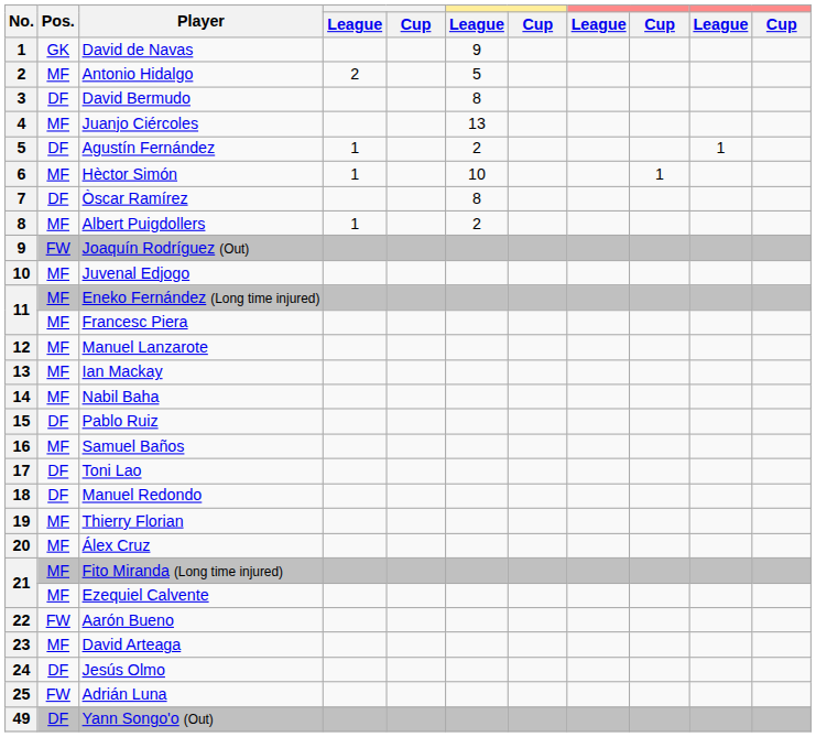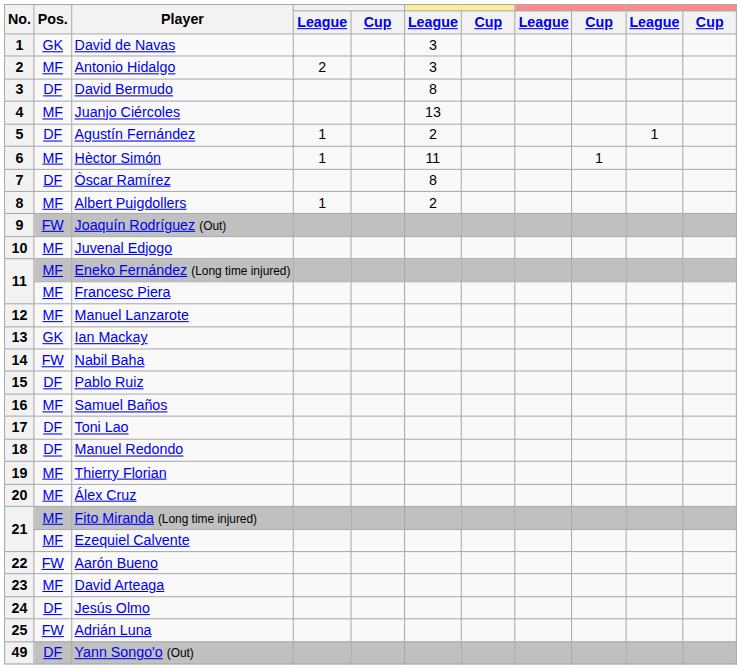David de Navas | column 6: 9 -> 3
Antonio Hidalgo | column 6: 5 -> 3
Hèctor Simón | column 6: 10 -> 11
Ian Mackay | Pos.: MF -> GK
Nabil Baha | Pos.: MF -> FW
